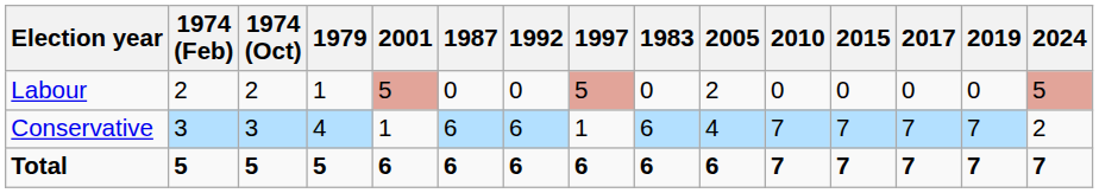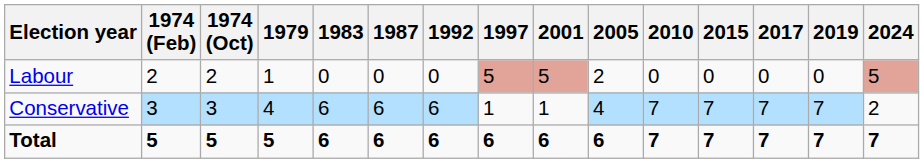columns swapped: 1983 <-> 2001
